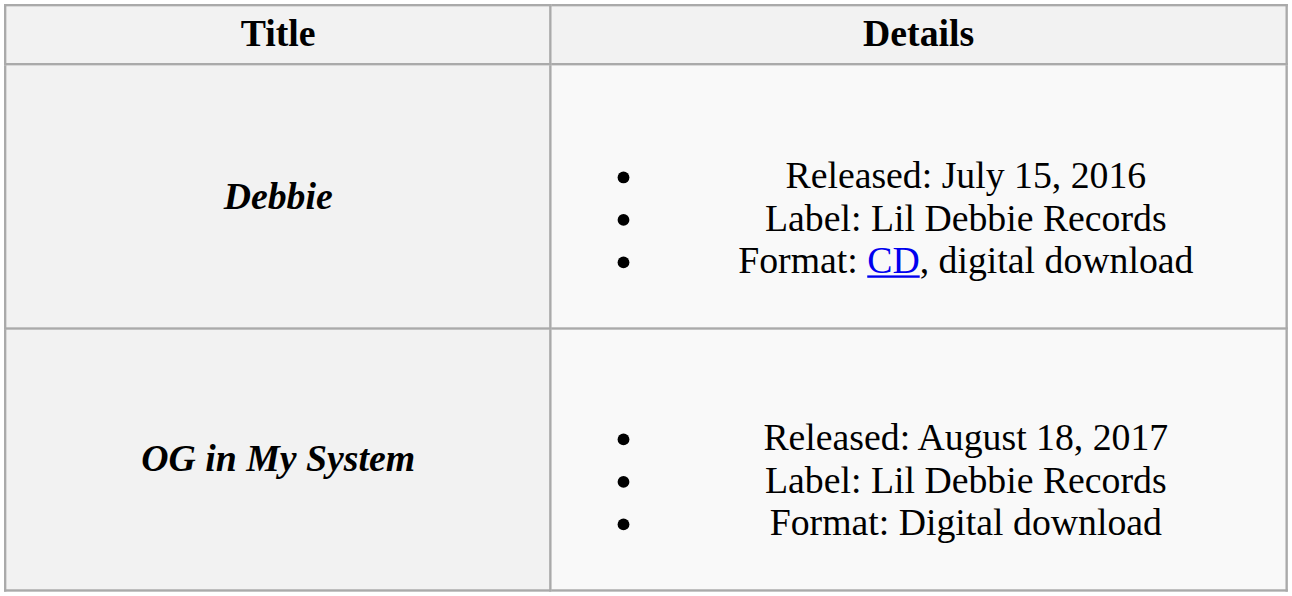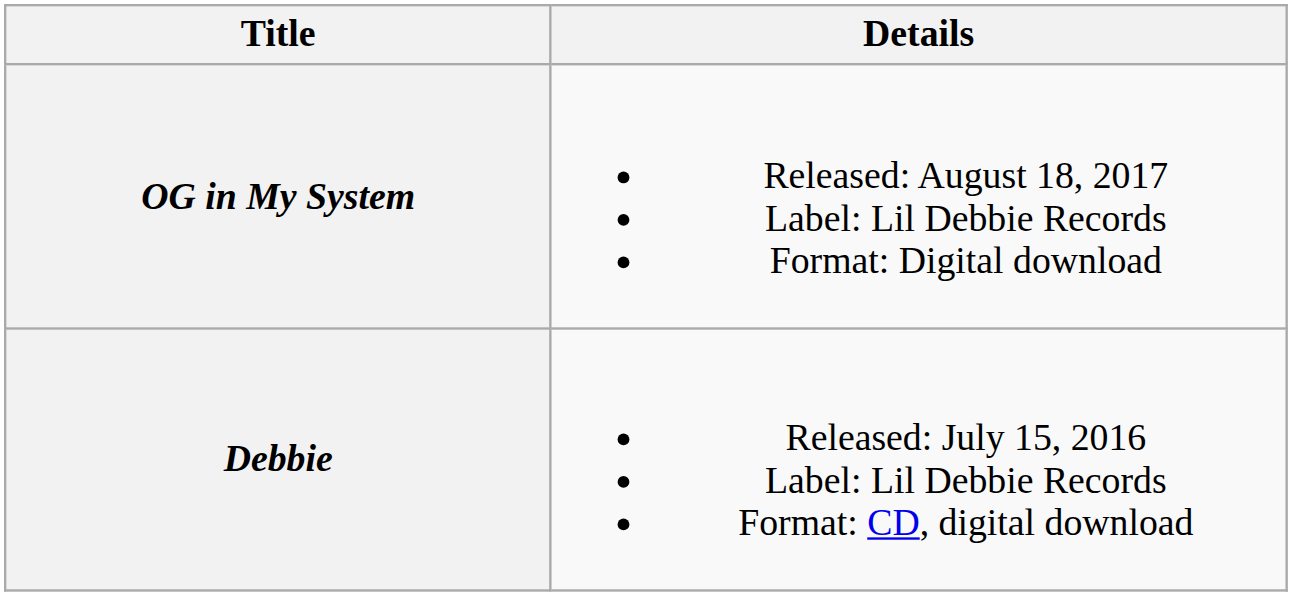rows swapped: Debbie <-> OG in My System
